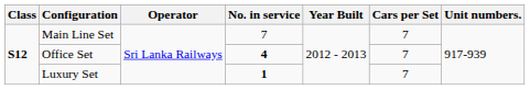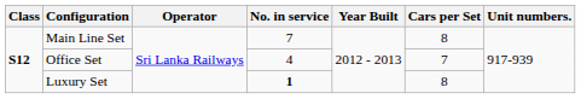Main Line Set | Cars per Set: 7 -> 8
Office Set | No. in service: bold -> normal
Luxury Set | Cars per Set: 7 -> 8
